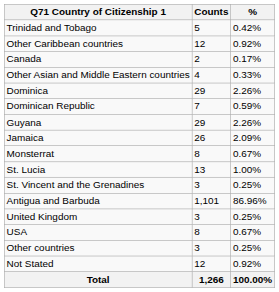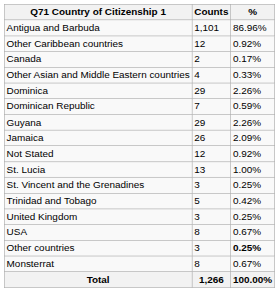rows swapped: Antigua and Barbuda <-> Trinidad and Tobago
rows swapped: Monsterrat <-> Not Stated
Other countries | %: normal -> bold
